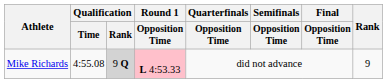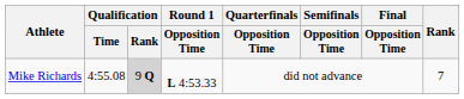Mike Richards | Round 1 / Opposition Time: pink background -> no background
Mike Richards | Rank: 9 -> 7
